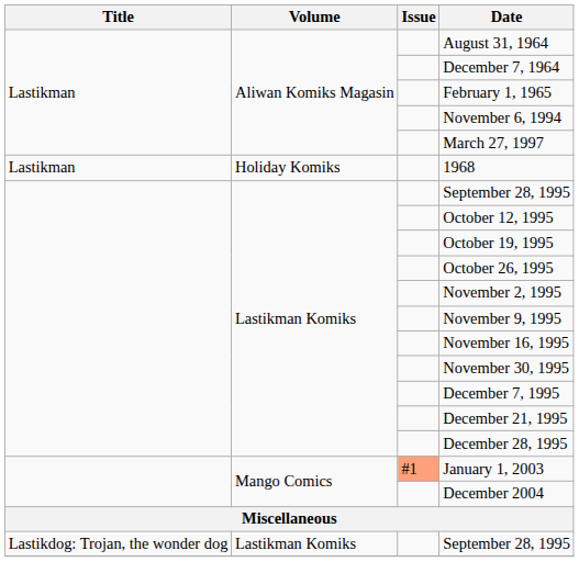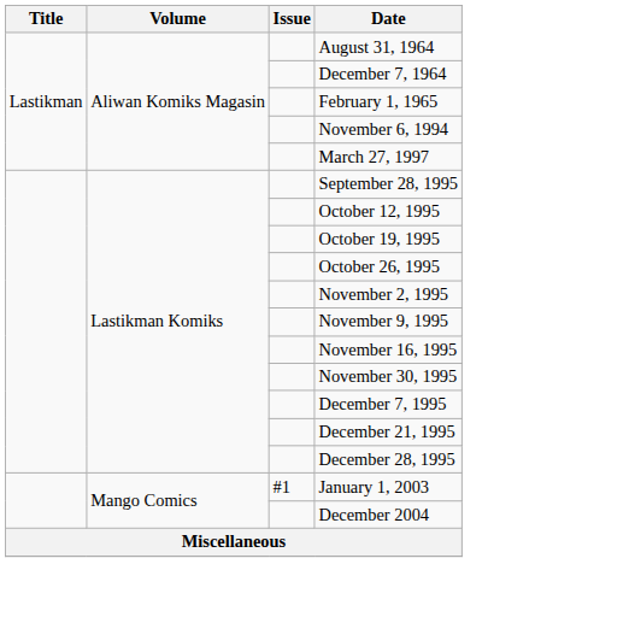- row: Lastikman | Holiday Komiks | 1968
January 1, 2003 | Issue: lightsalmon background -> no background
- row: Lastikdog: Trojan, the wonder dog | Lastikman Komiks | September 28, 1995
